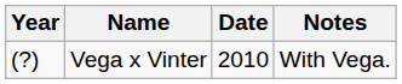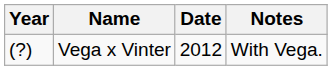Vega x Vinter | Date: 2010 -> 2012
